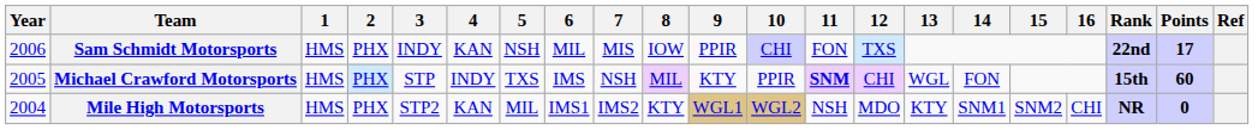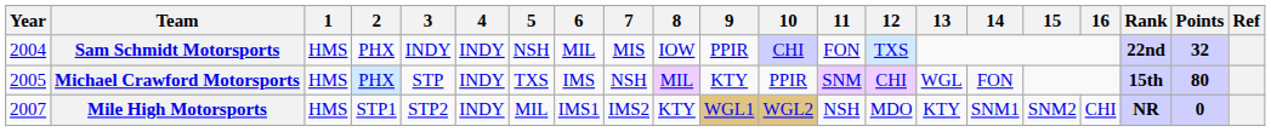Sam Schmidt Motorsports | Year: 2006 -> 2004
Sam Schmidt Motorsports | 4: KAN -> INDY
Sam Schmidt Motorsports | Points: 17 -> 32
Michael Crawford Motorsports | 11: bold -> normal
Michael Crawford Motorsports | Points: 60 -> 80
Mile High Motorsports | Year: 2004 -> 2007
Mile High Motorsports | 2: PHX -> STP1
Mile High Motorsports | 4: KAN -> INDY
